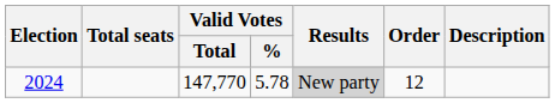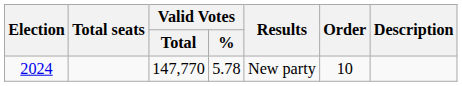2024 | Results: lightgrey background -> no background
2024 | Order: 12 -> 10
